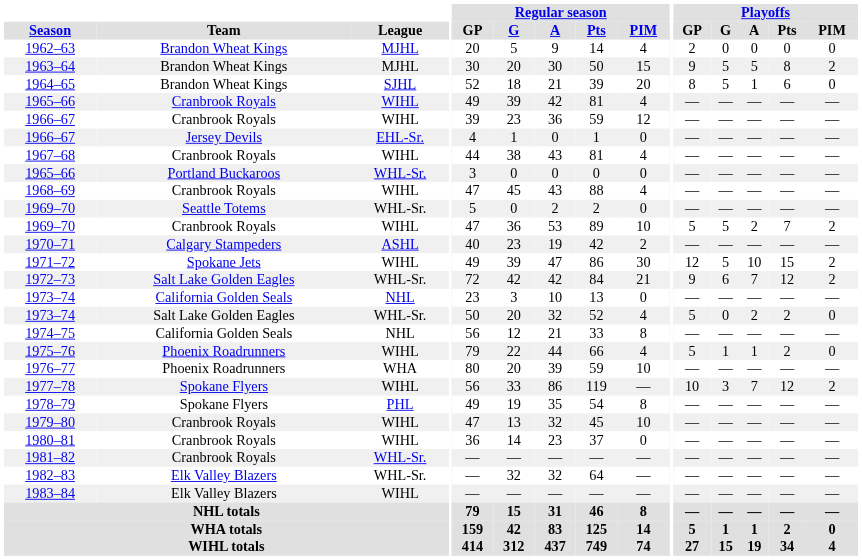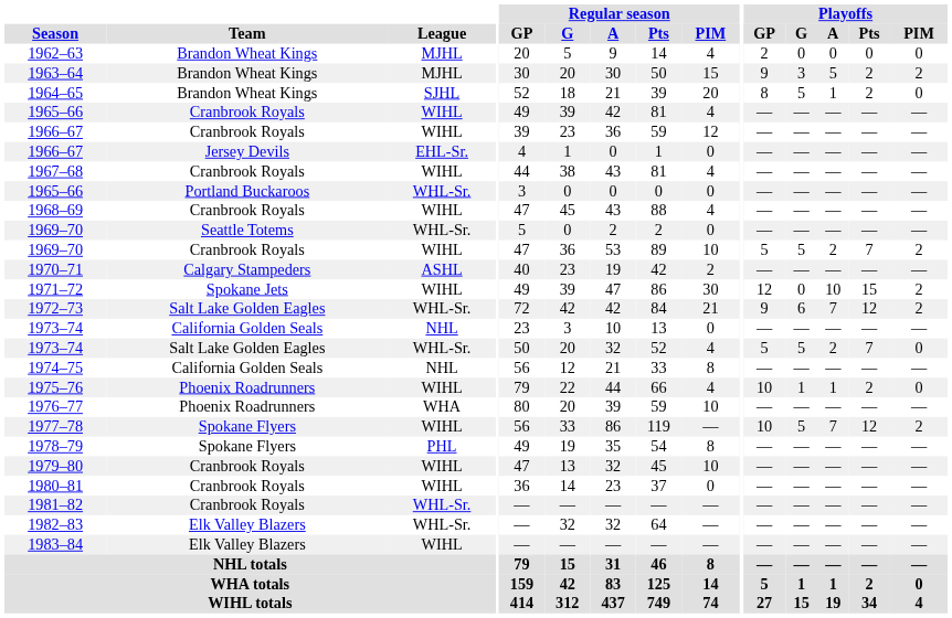1963–64 | Playoffs / G: 5 -> 3
1963–64 | Playoffs / Pts: 8 -> 2
1964–65 | Playoffs / Pts: 6 -> 2
1971–72 | Playoffs / G: 5 -> 0
1973–74 / Salt Lake Golden Eagles | Playoffs / G: 0 -> 5
1973–74 / Salt Lake Golden Eagles | Playoffs / Pts: 2 -> 7
1975–76 | Playoffs / GP: 5 -> 10
1977–78 | Playoffs / G: 3 -> 5
